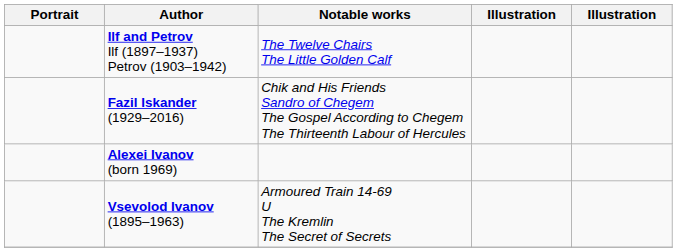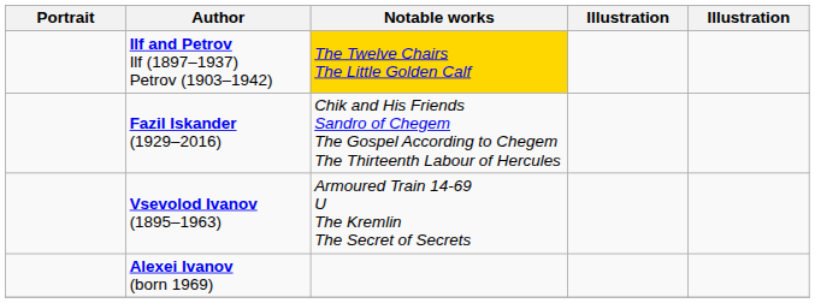Ilf and Petrov Ilf (1897–1937) Petrov (1903–1942) | Notable works: no background -> gold background
rows swapped: Alexei Ivanov (born 1969) <-> Vsevolod Ivanov (1895–1963)
